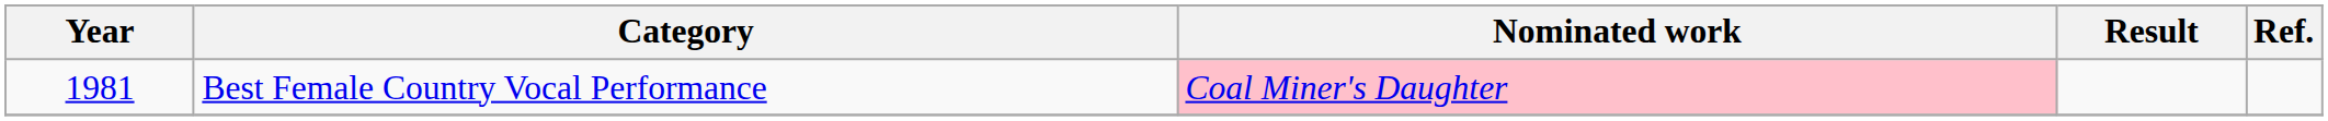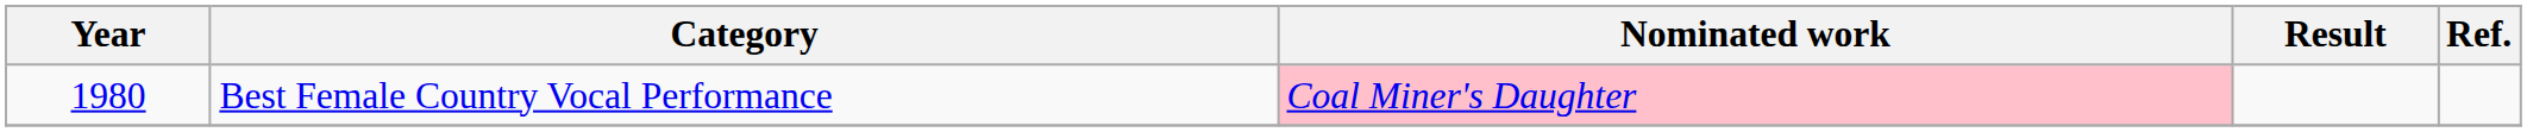Best Female Country Vocal Performance | Year: 1981 -> 1980
